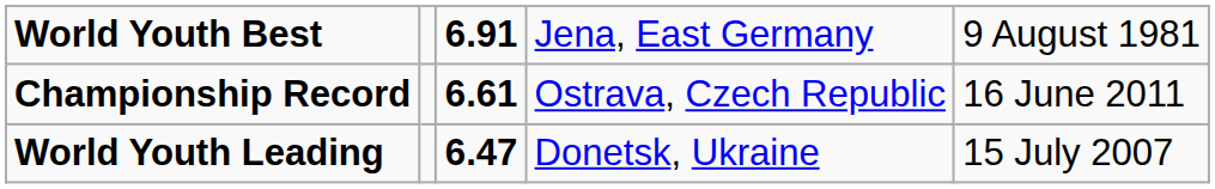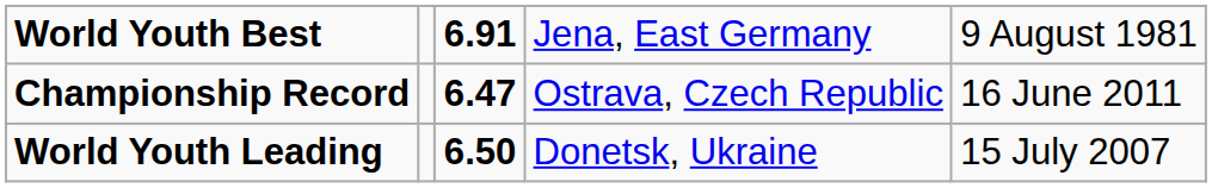Championship Record | column 3: 6.61 -> 6.47
World Youth Leading | column 3: 6.47 -> 6.50
